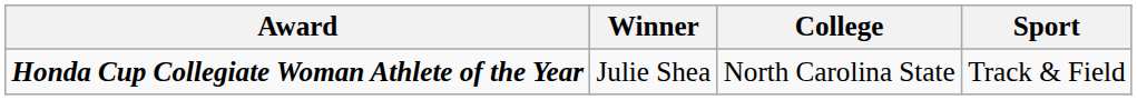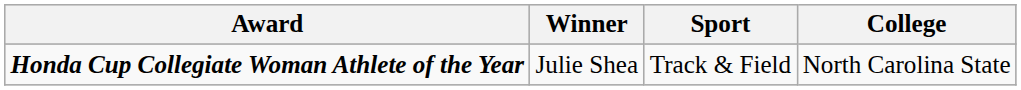columns swapped: Sport <-> College
